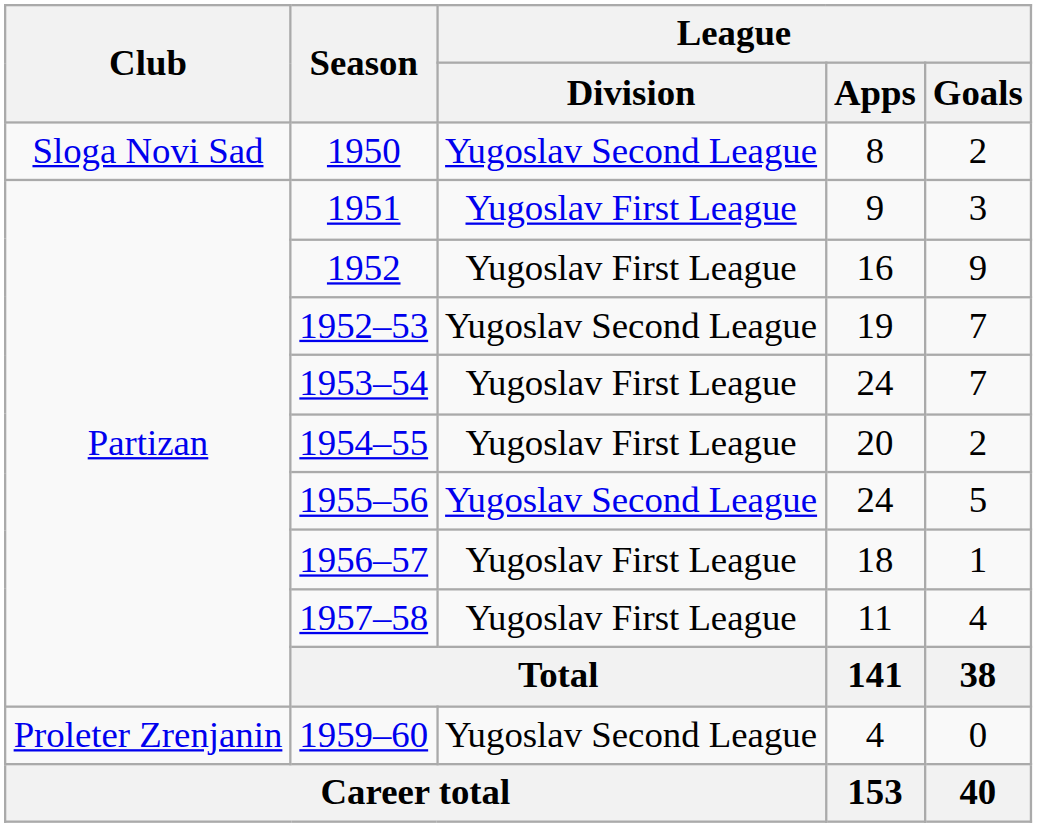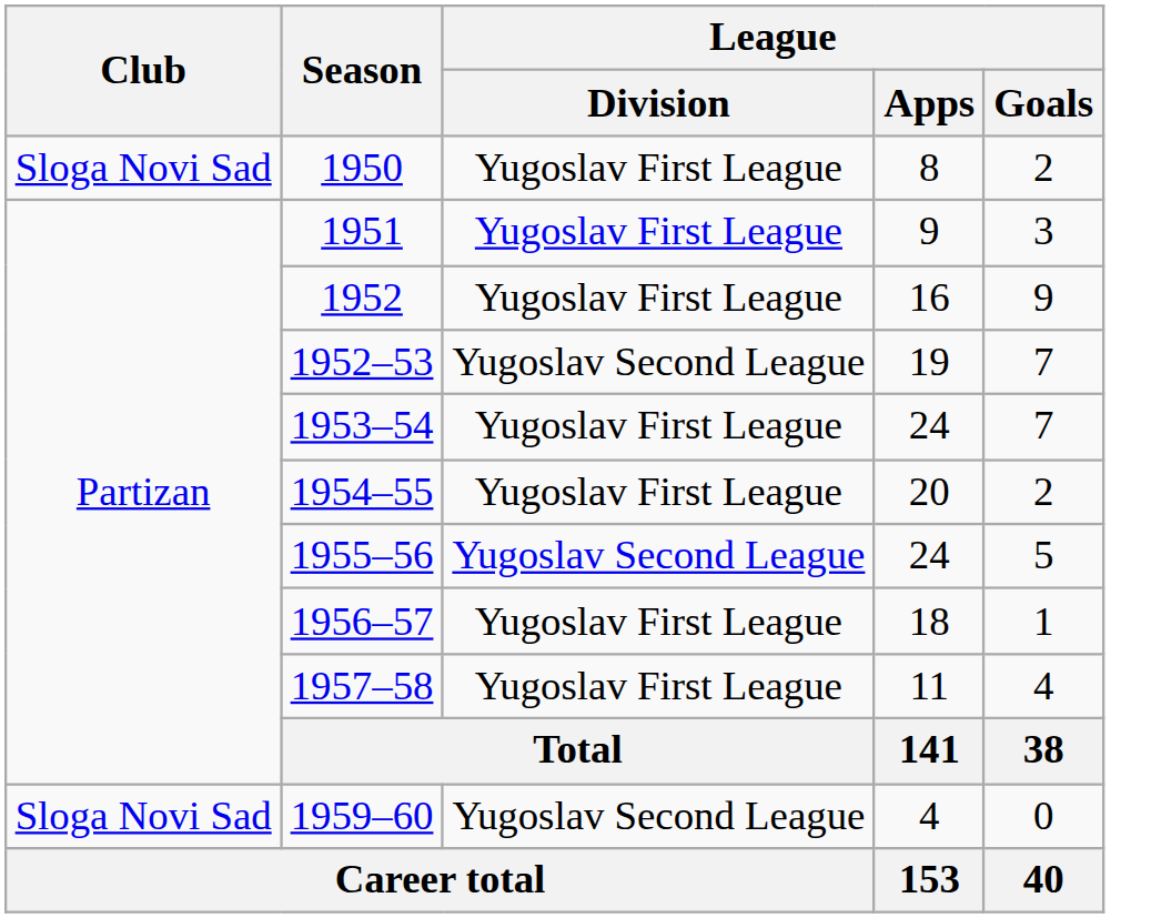1950 | League / Division: Yugoslav Second League -> Yugoslav First League
1959–60 | Club: Proleter Zrenjanin -> Sloga Novi Sad
